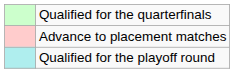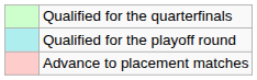rows swapped: Qualified for the playoff round <-> Advance to placement matches
